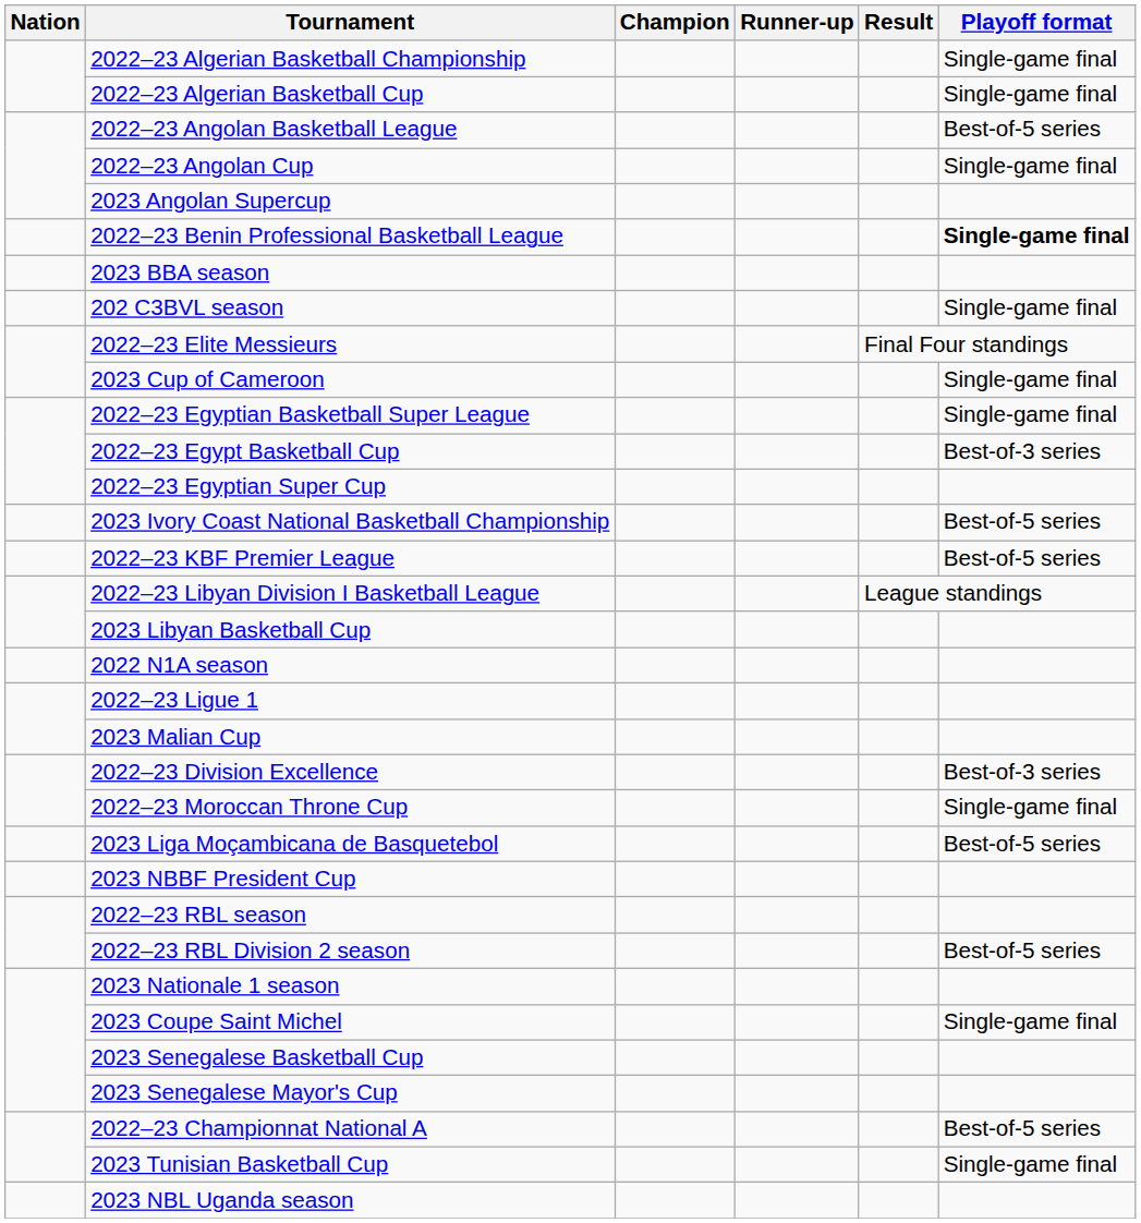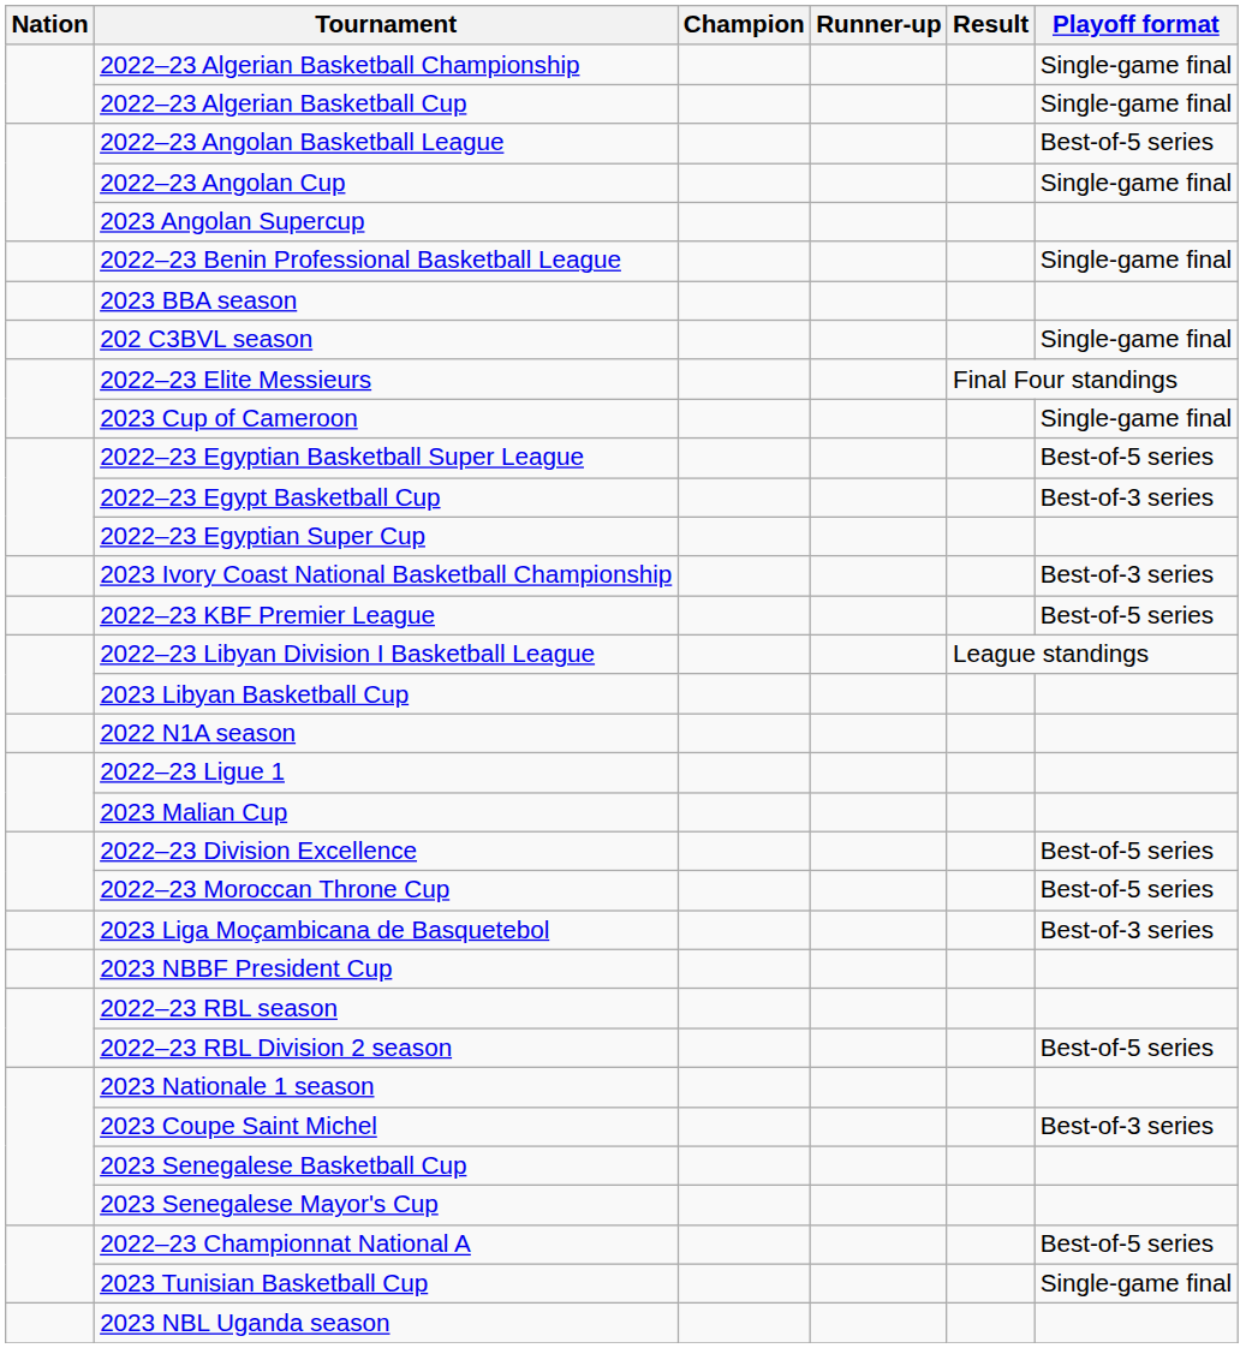2022–23 Benin Professional Basketball League | Playoff format: bold -> normal
2022–23 Egyptian Basketball Super League | Playoff format: Single-game final -> Best-of-5 series
2023 Ivory Coast National Basketball Championship | Playoff format: Best-of-5 series -> Best-of-3 series
2022–23 Division Excellence | Playoff format: Best-of-3 series -> Best-of-5 series
2022–23 Moroccan Throne Cup | Playoff format: Single-game final -> Best-of-5 series
2023 Liga Moçambicana de Basquetebol | Playoff format: Best-of-5 series -> Best-of-3 series
2023 Coupe Saint Michel | Playoff format: Single-game final -> Best-of-3 series
